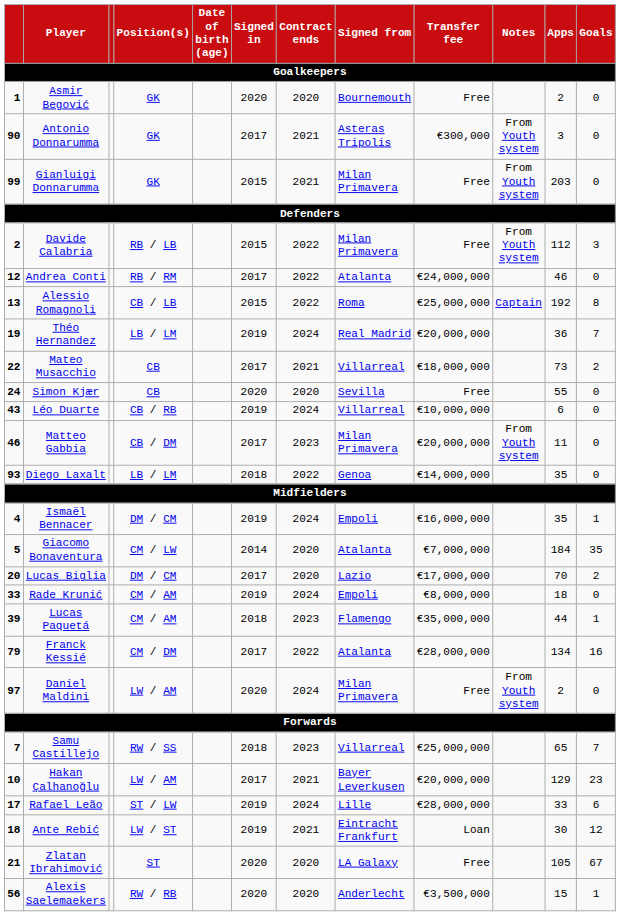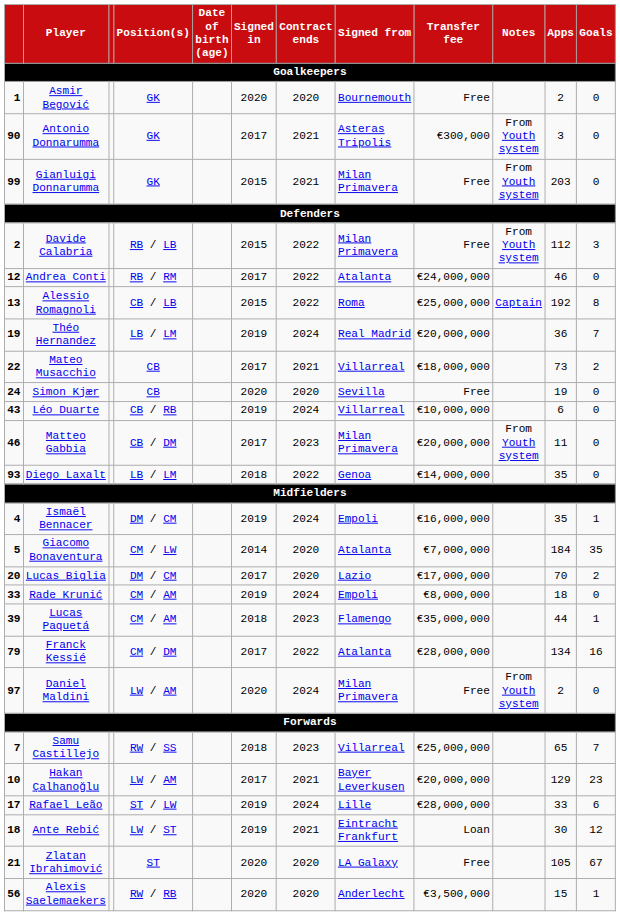Simon Kjær | Apps: 55 -> 19
